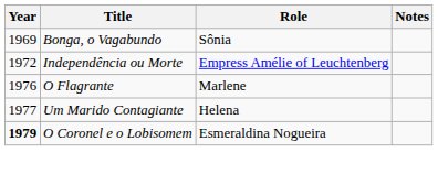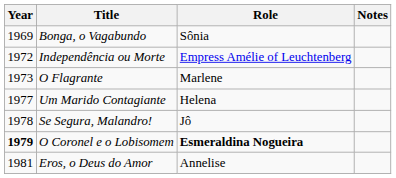O Flagrante | Year: 1976 -> 1973
+ row: 1978 | Se Segura, Malandro! | Jô
O Coronel e o Lobisomem | Role: normal -> bold
+ row: 1981 | Eros, o Deus do Amor | Annelise
